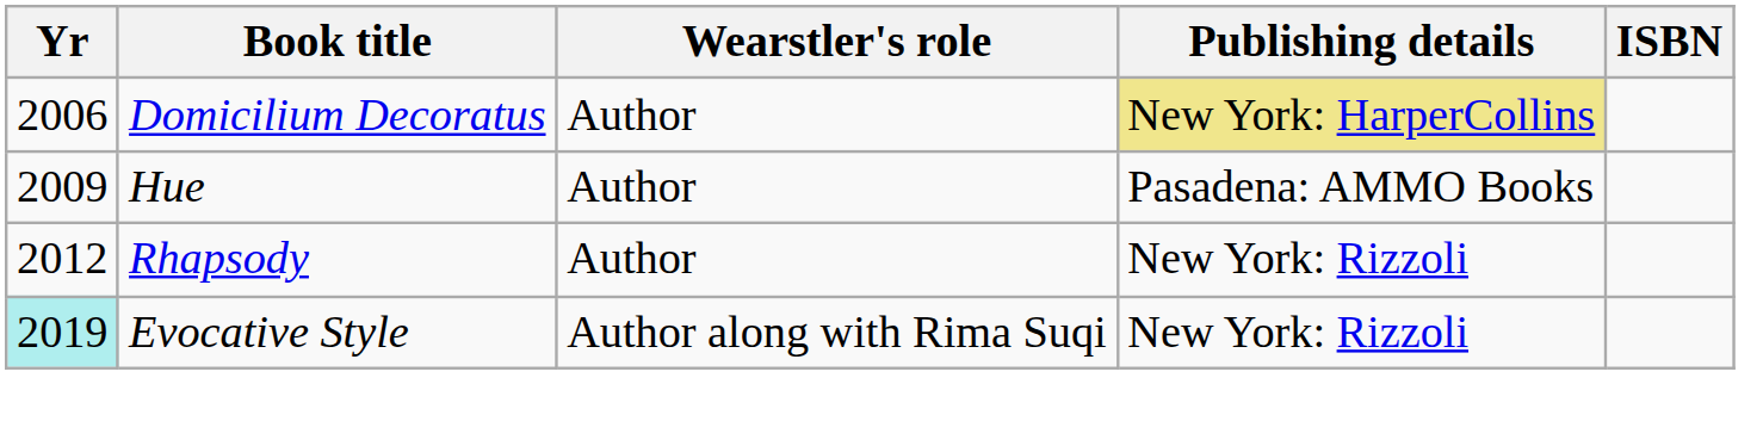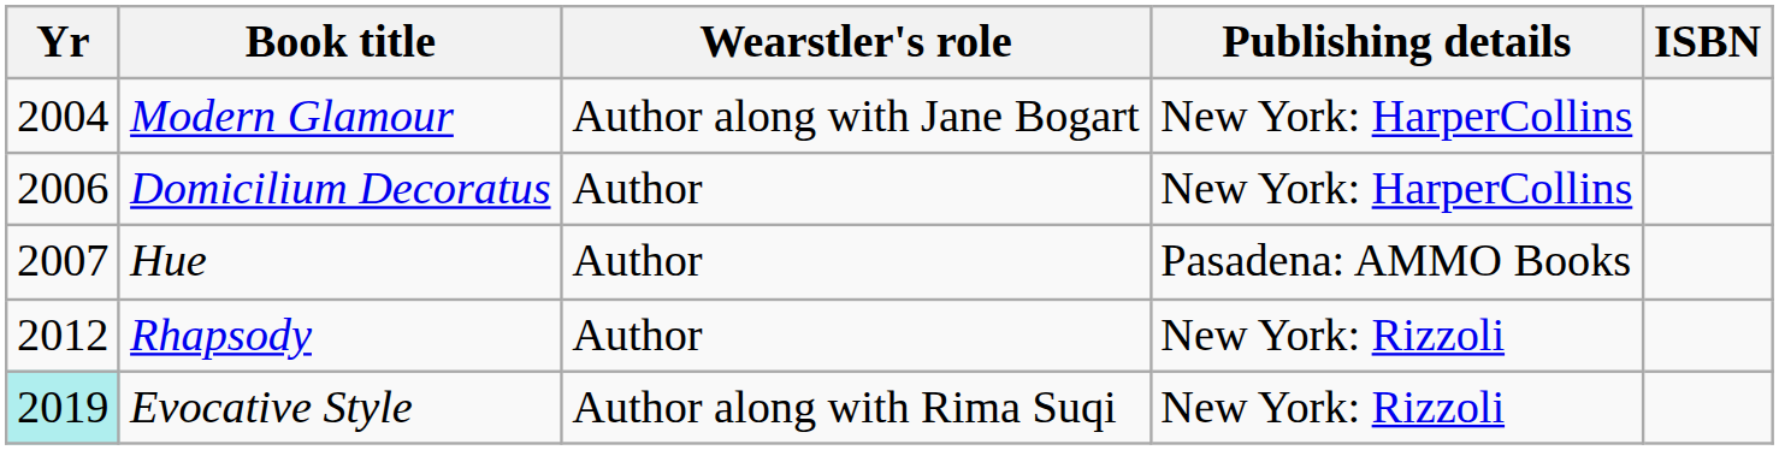+ row: 2004 | Modern Glamour | Author along with Jane Bogart | New York: HarperCollins
Domicilium Decoratus | Publishing details: khaki background -> no background
Hue | Yr: 2009 -> 2007
